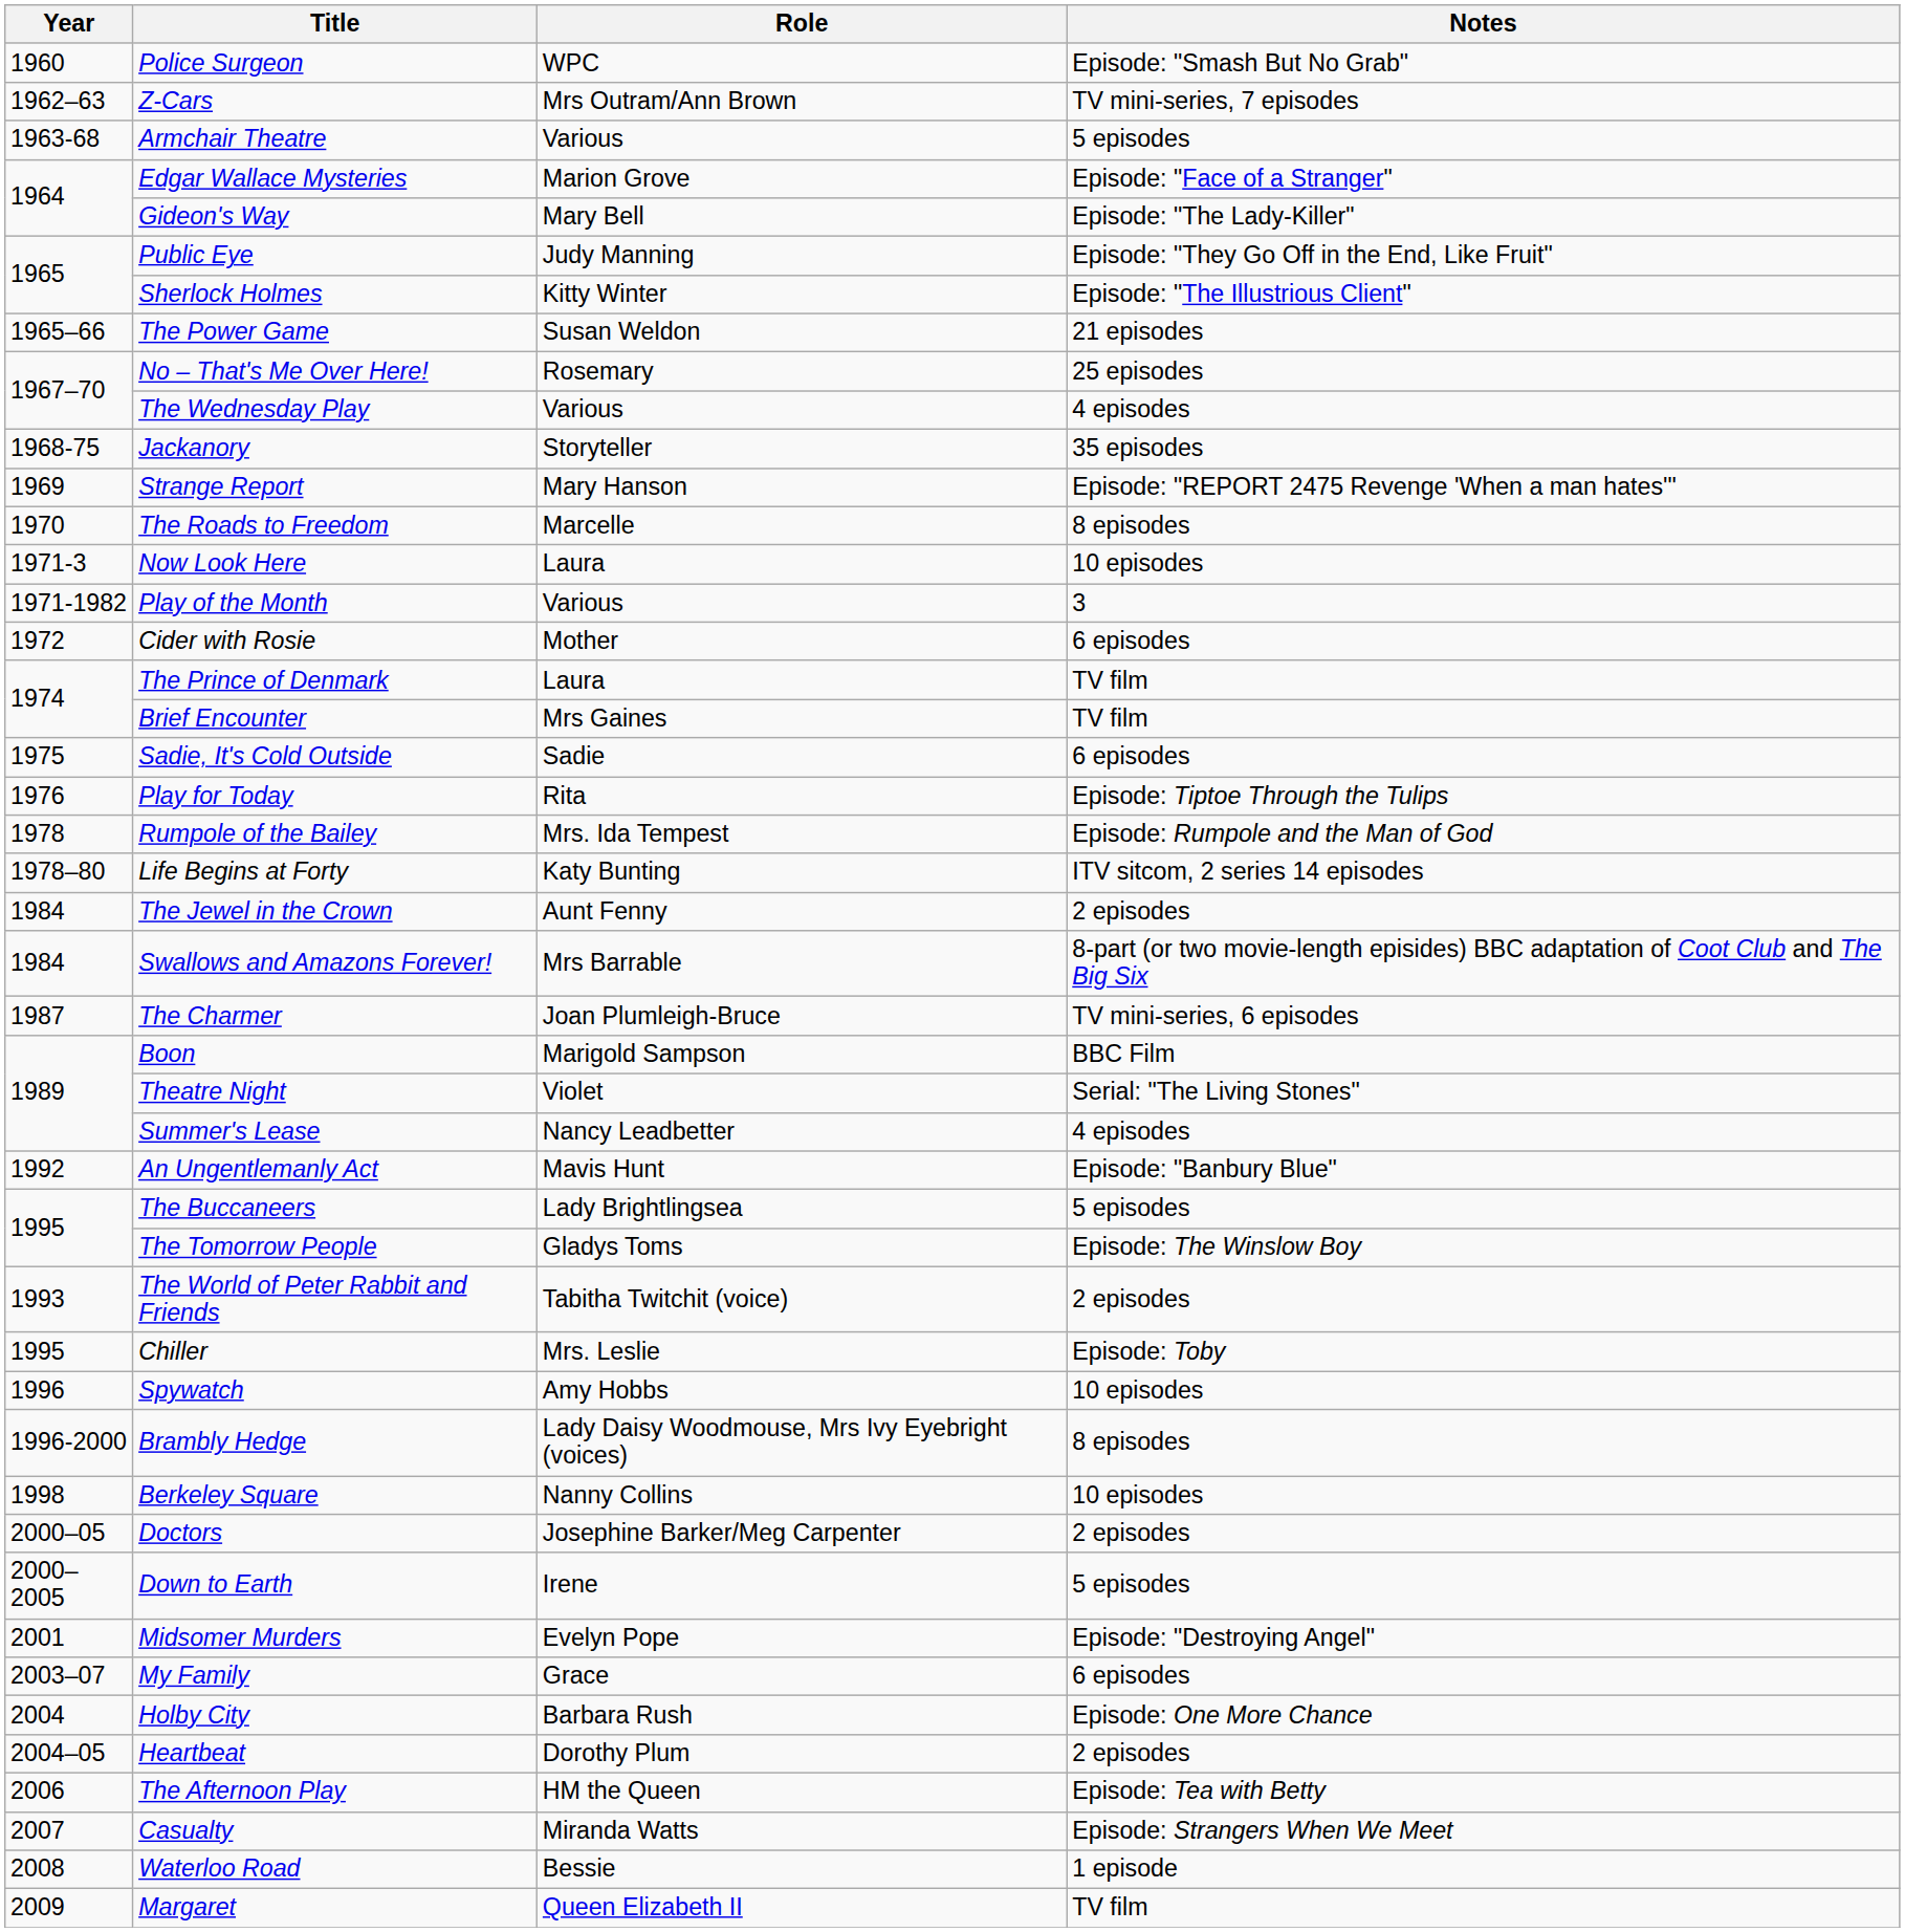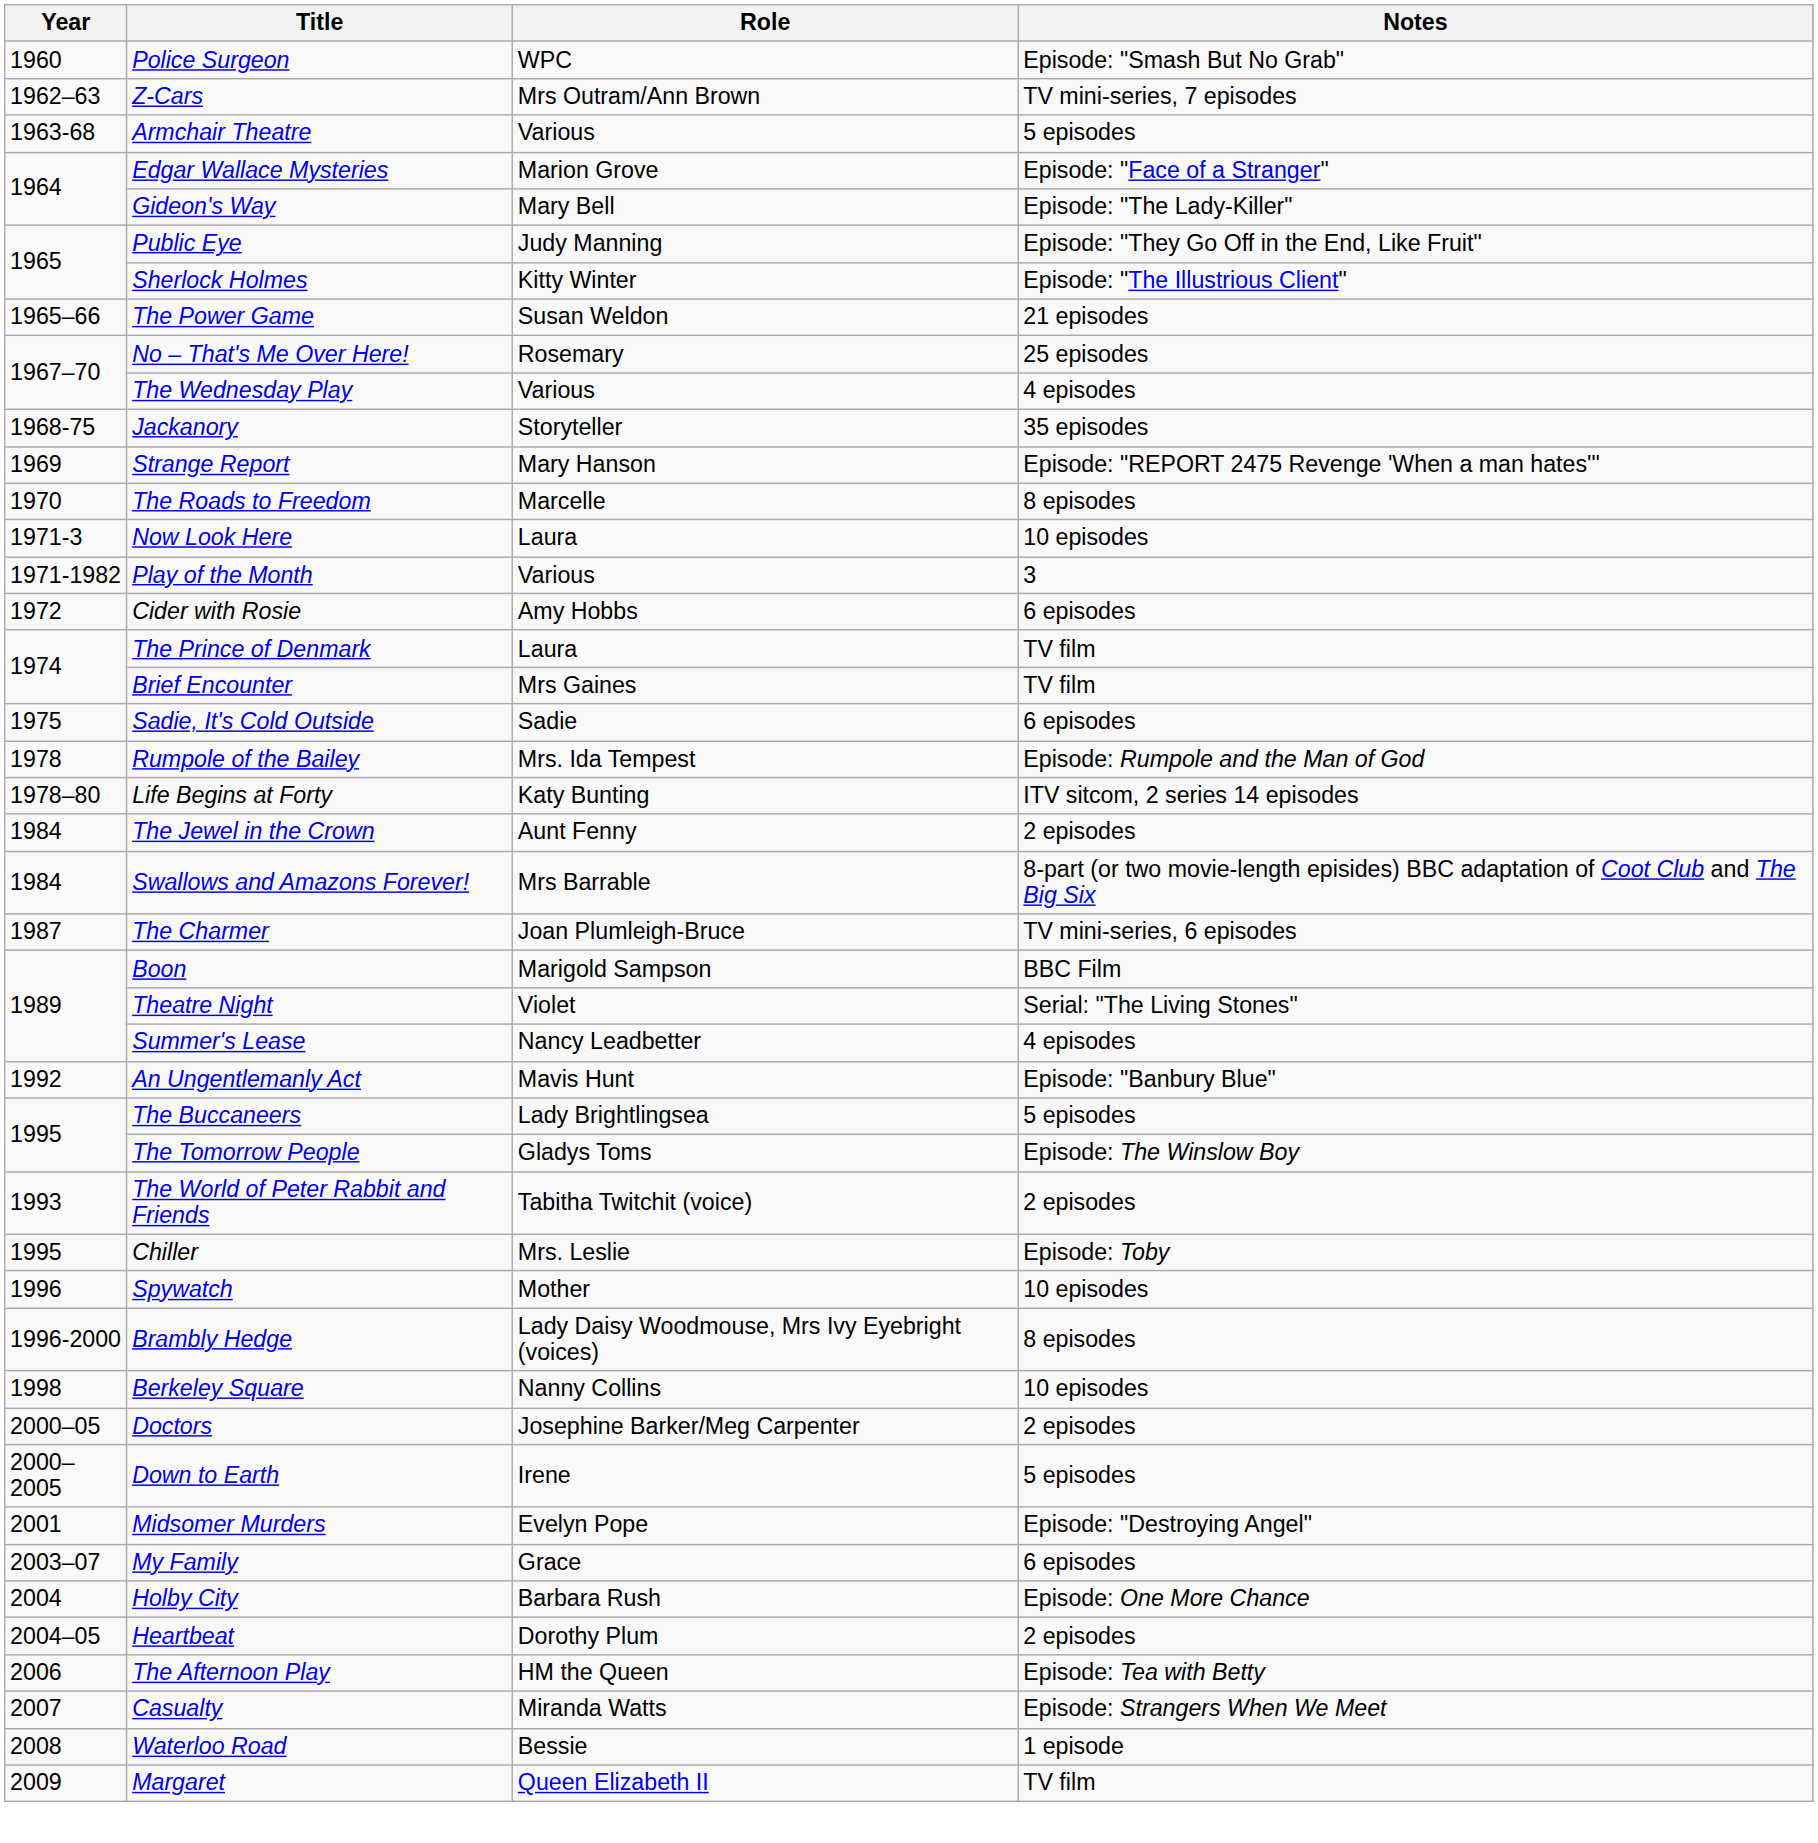Cider with Rosie | Role: Mother -> Amy Hobbs
- row: 1976 | Play for Today | Rita | Episode: Tiptoe Through the Tulips
Spywatch | Role: Amy Hobbs -> Mother
